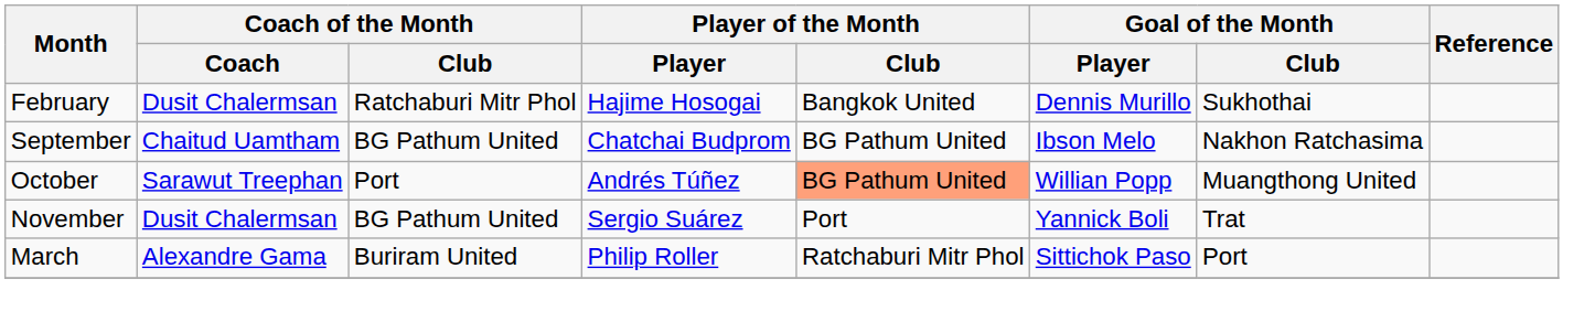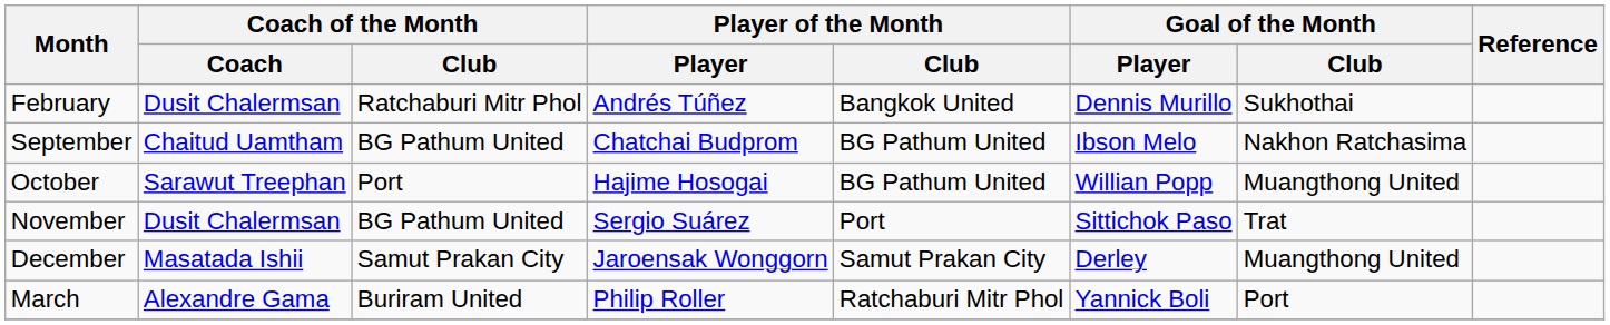February | Player of the Month / Player: Hajime Hosogai -> Andrés Túñez
October | Player of the Month / Player: Andrés Túñez -> Hajime Hosogai
October | Player of the Month / Club: lightsalmon background -> no background
November | Goal of the Month / Player: Yannick Boli -> Sittichok Paso
+ row: December | Masatada Ishii | Samut Prakan City | Jaroensak Wonggorn | Samut Prakan City | Derley | Muangthong United
March | Goal of the Month / Player: Sittichok Paso -> Yannick Boli
